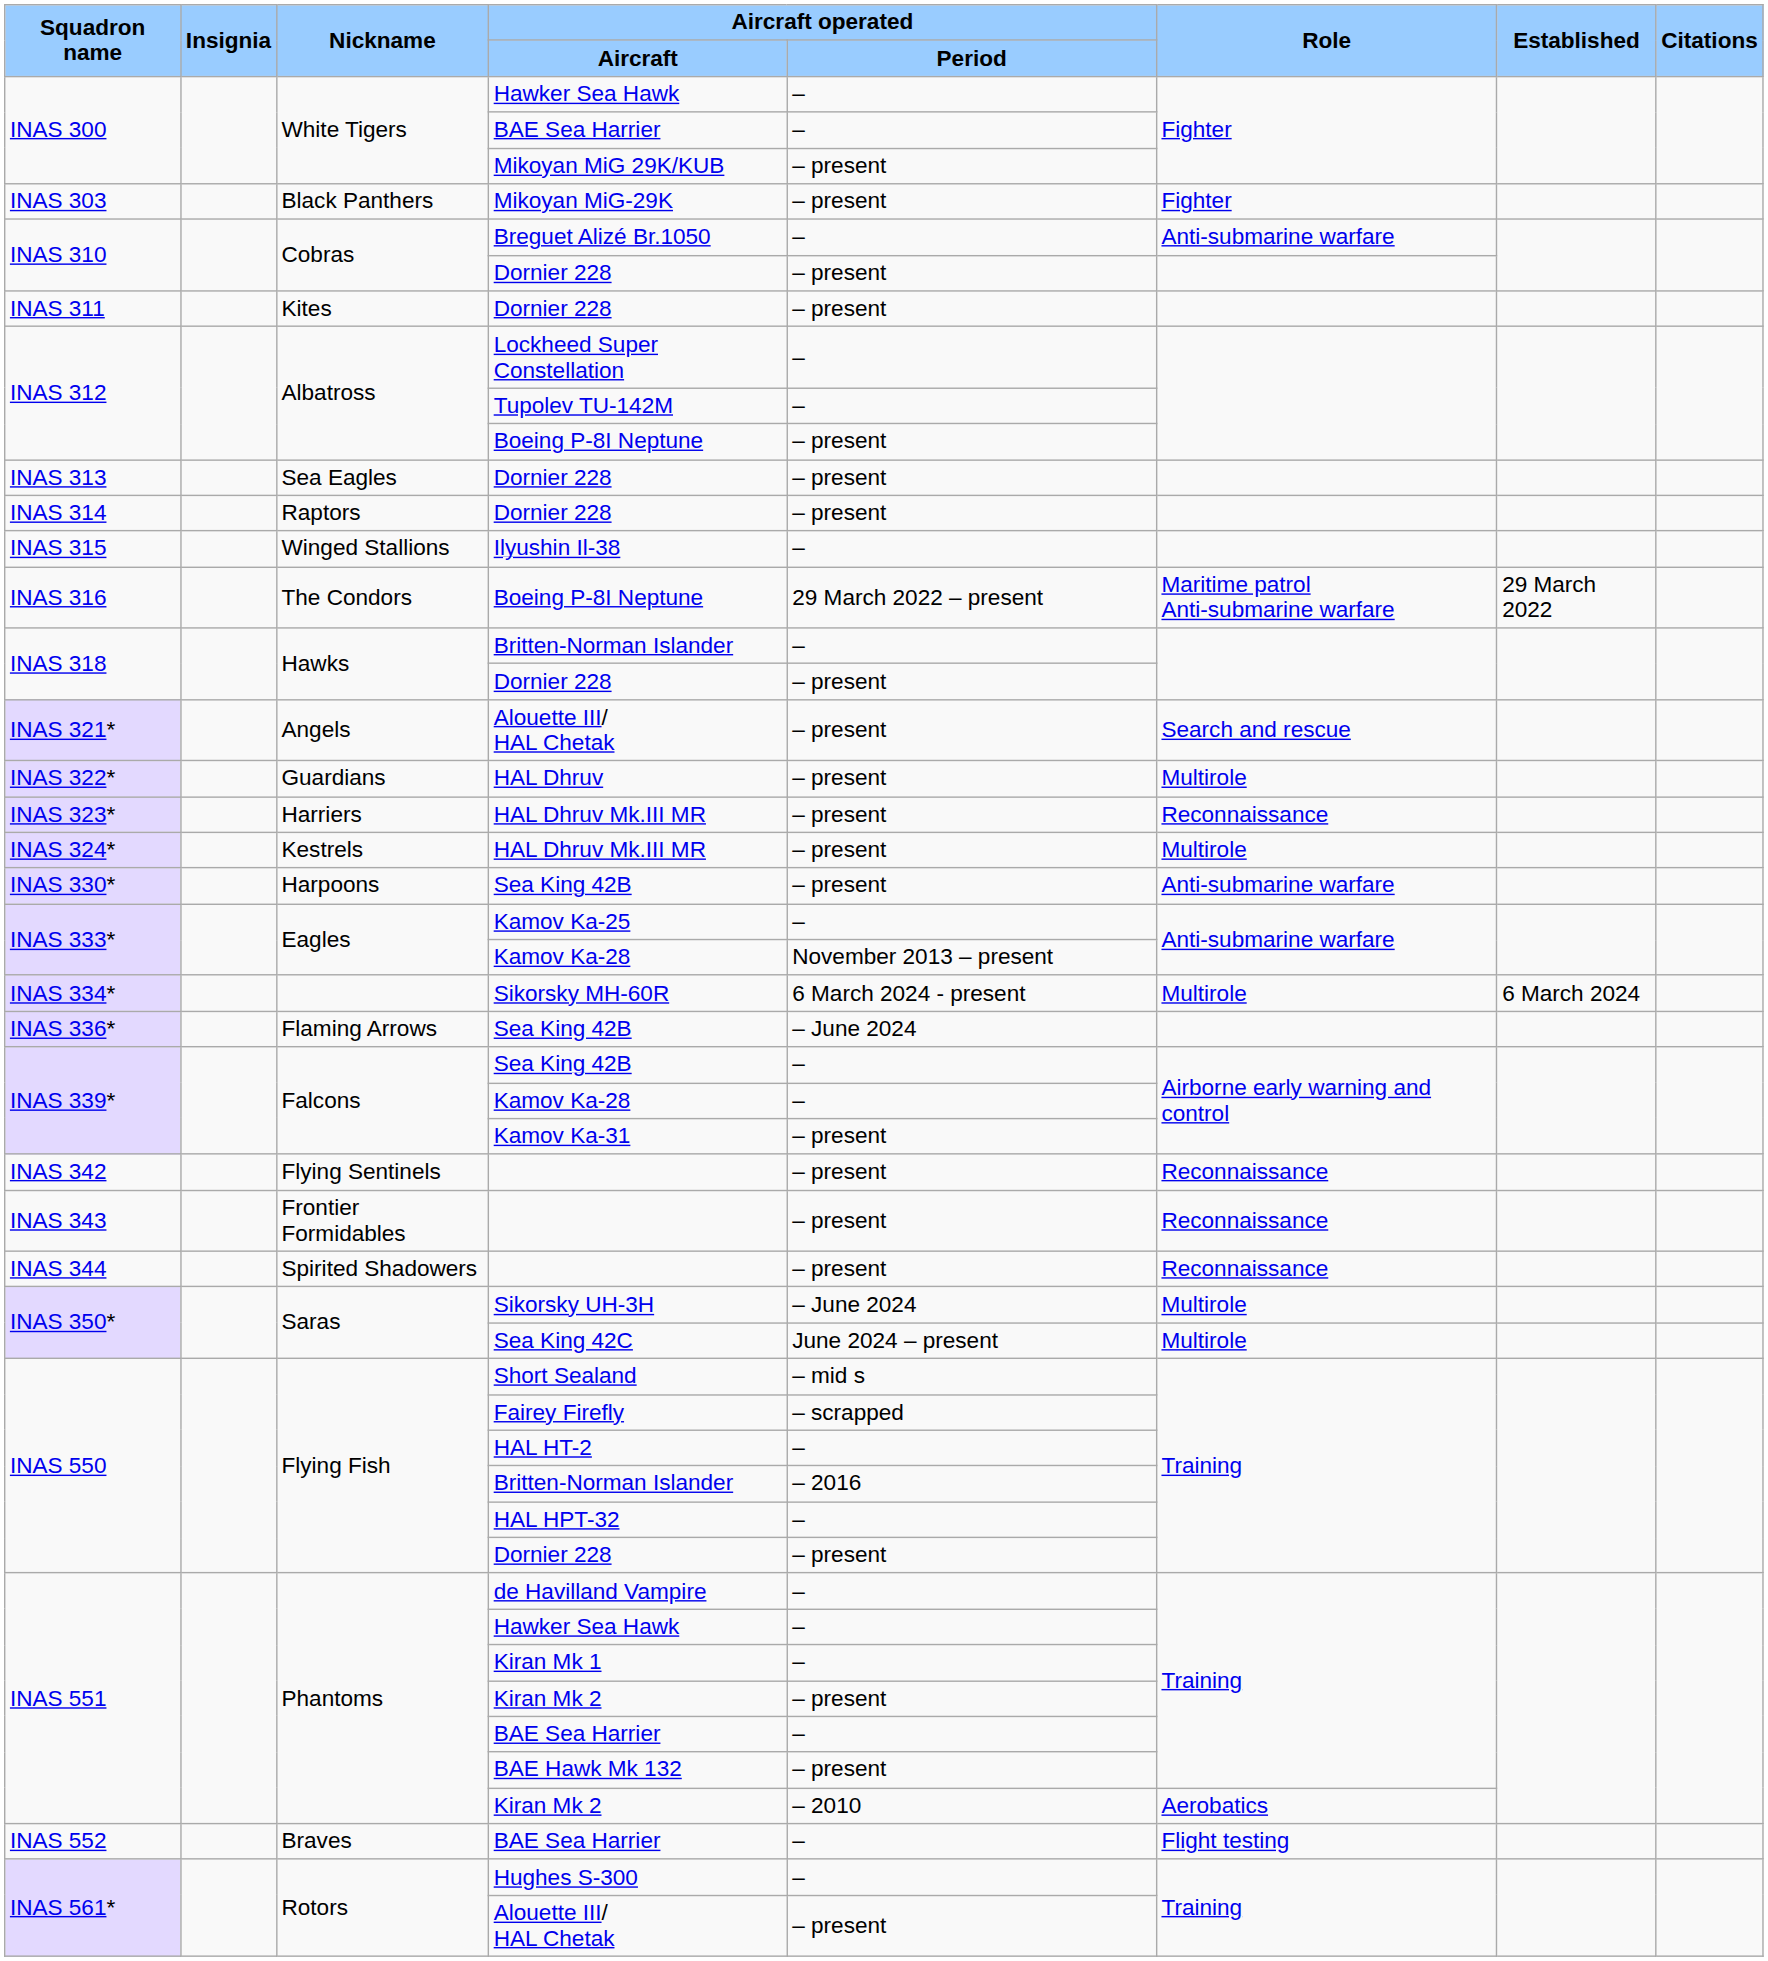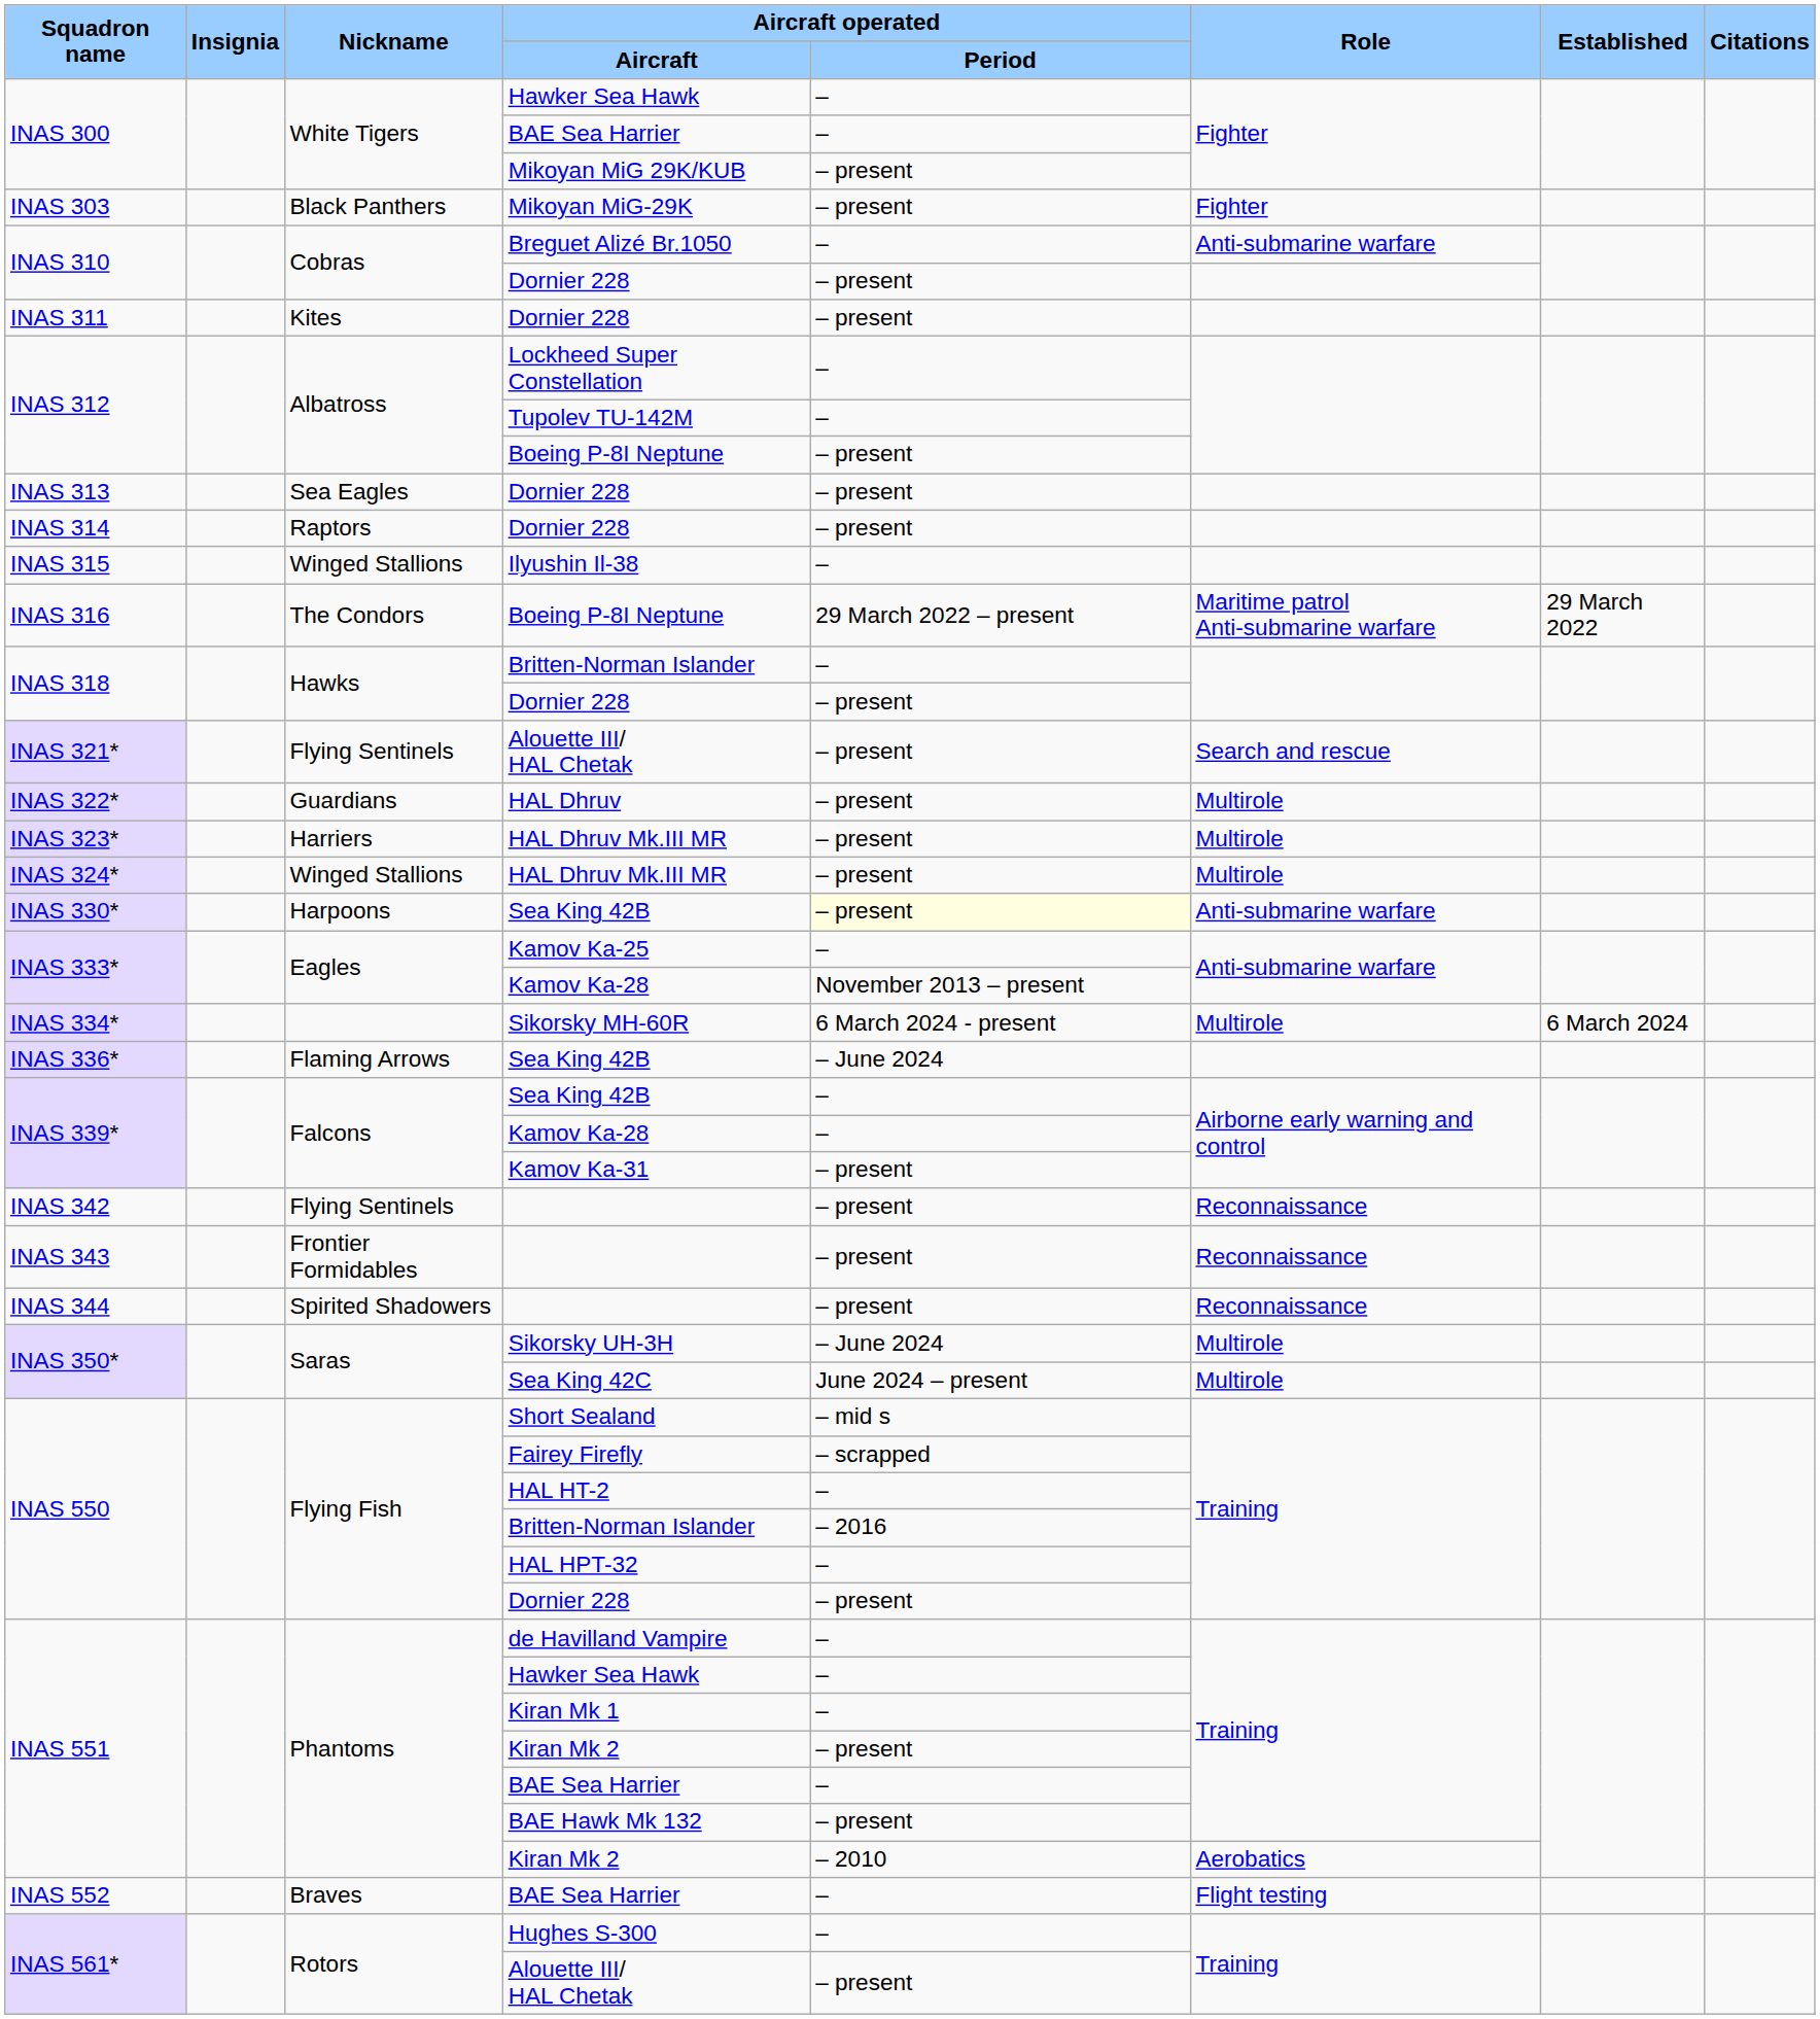INAS 321* / Alouette III/ HAL Chetak | Nickname: Angels -> Flying Sentinels
INAS 323* / HAL Dhruv Mk.III MR | Role: Reconnaissance -> Multirole
INAS 324* / HAL Dhruv Mk.III MR | Nickname: Kestrels -> Winged Stallions
INAS 330* / Sea King 42B | Aircraft operated / Period: no background -> lightyellow background
